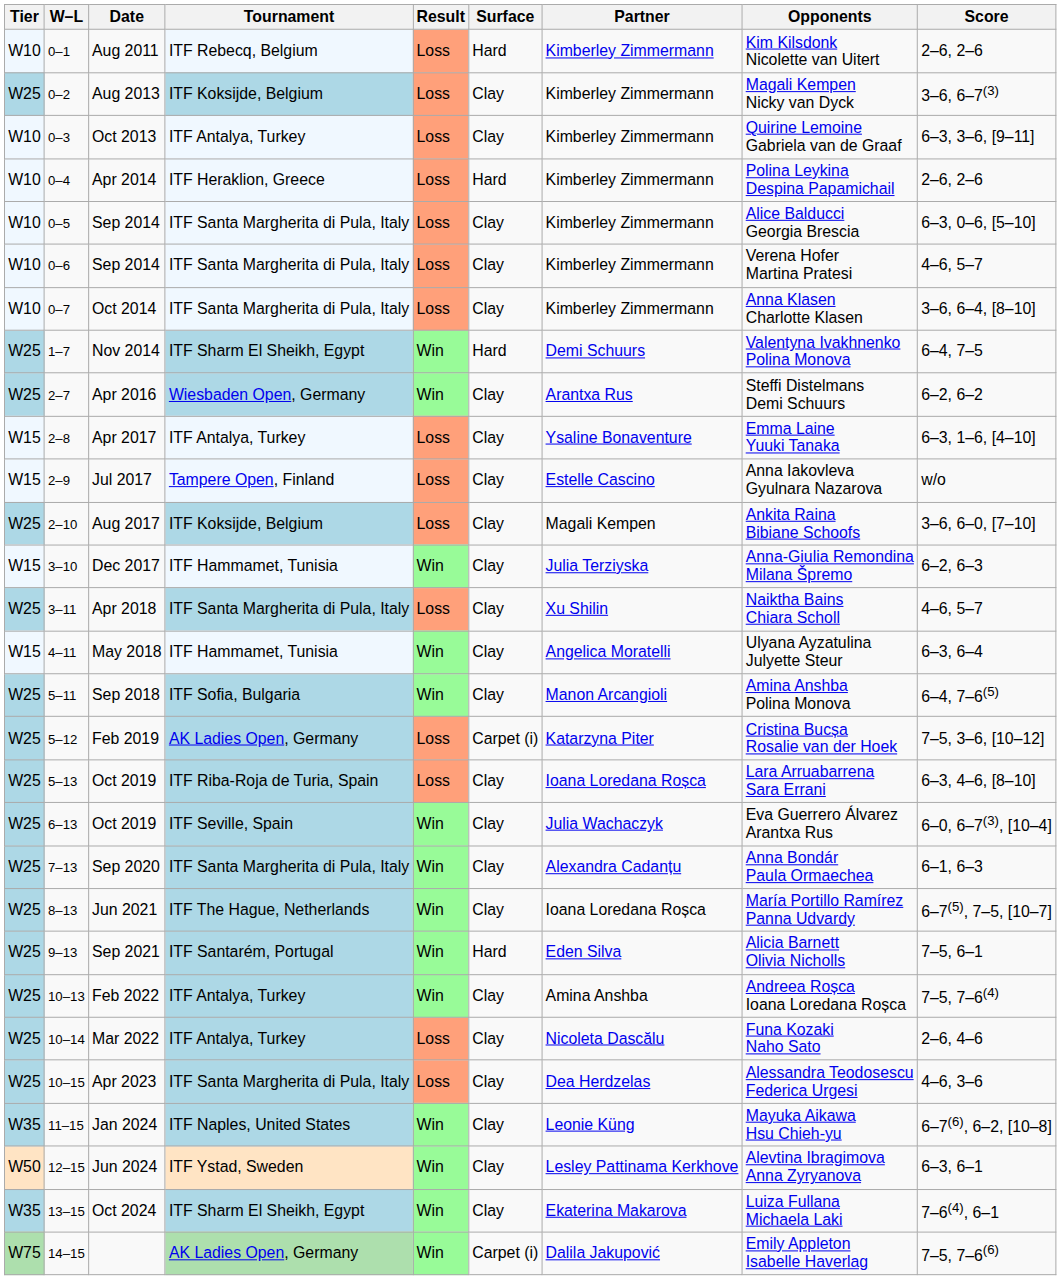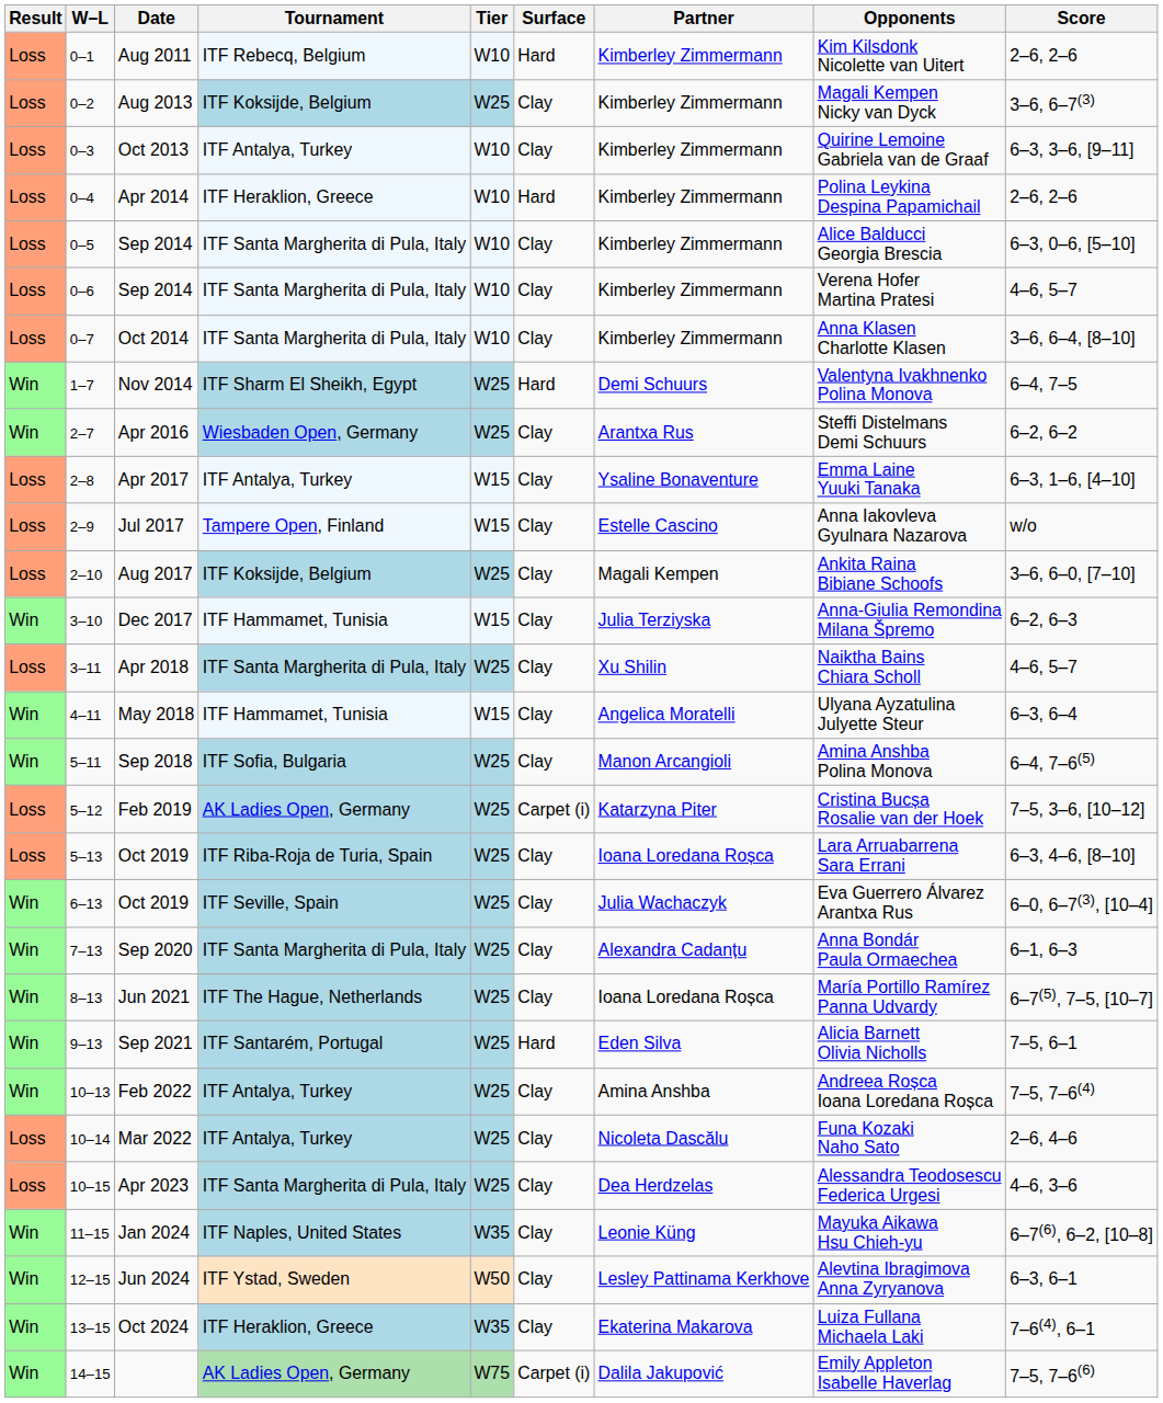columns swapped: Result <-> Tier
Oct 2024 | Tournament: ITF Sharm El Sheikh, Egypt -> ITF Heraklion, Greece
